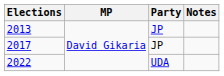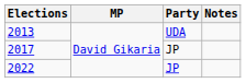2013 | Party: JP -> UDA
2022 | Party: UDA -> JP
